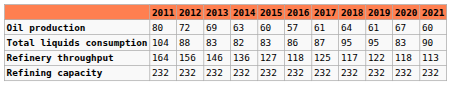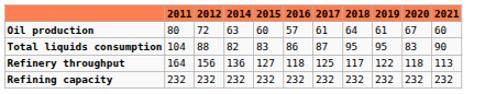- column: 2013 | 69 | 83 | 146 | 232
